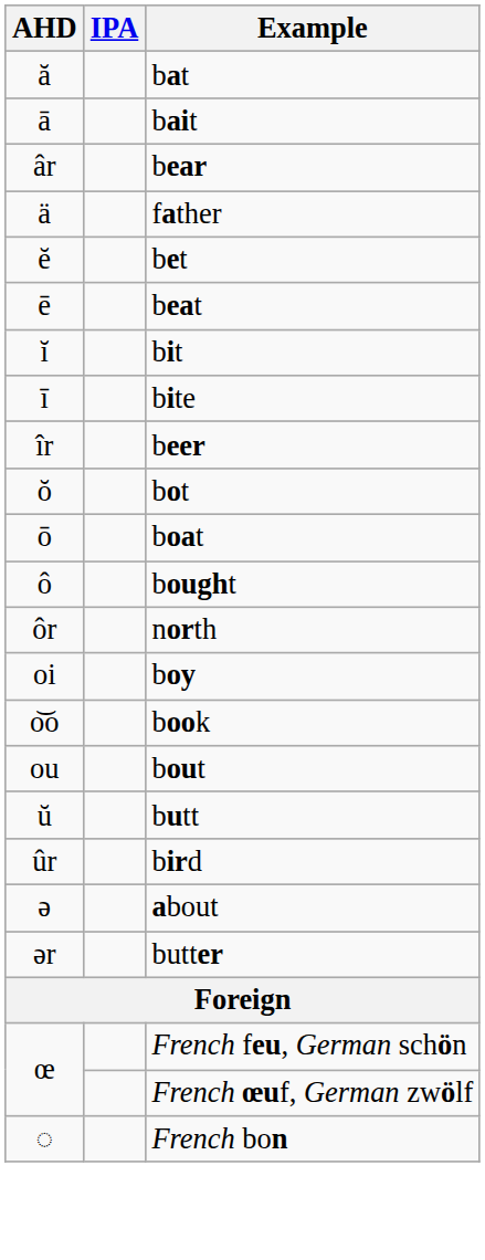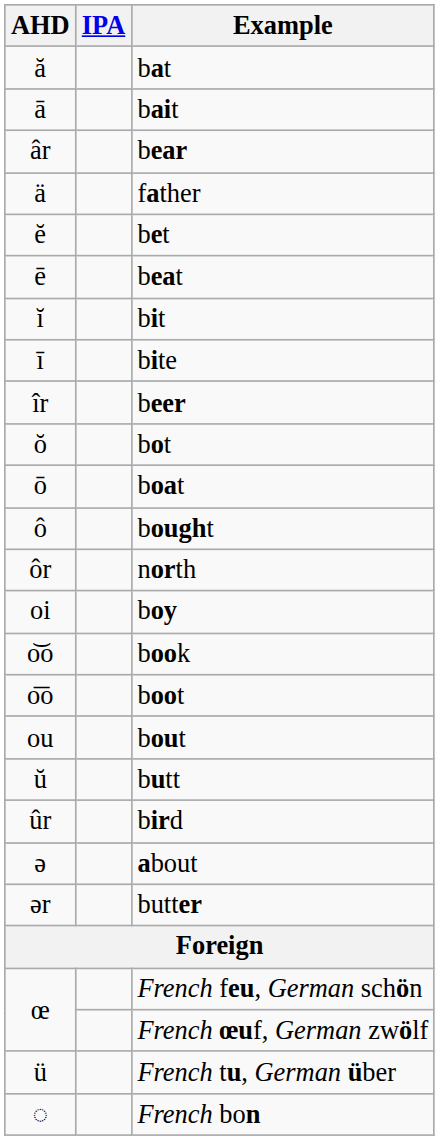+ row: o͞o | boot
+ row: ü | French tu, German über
